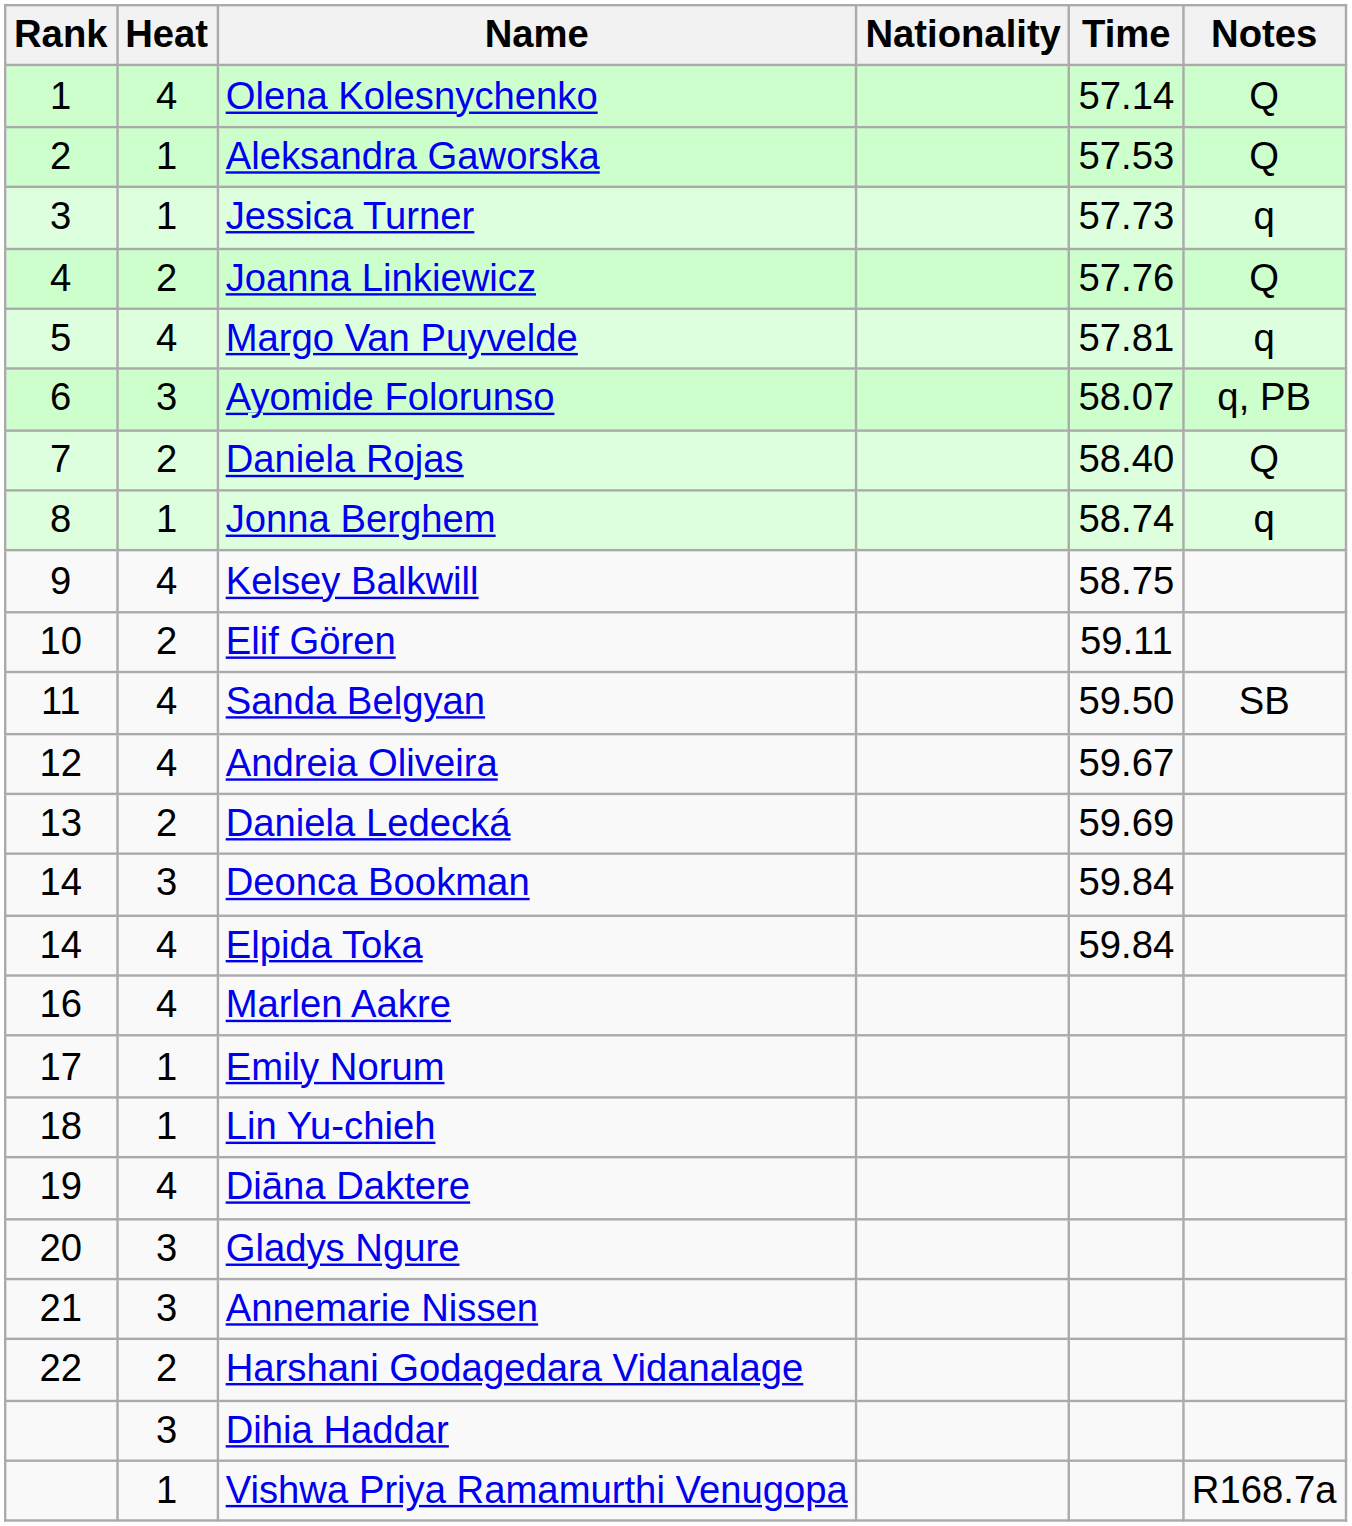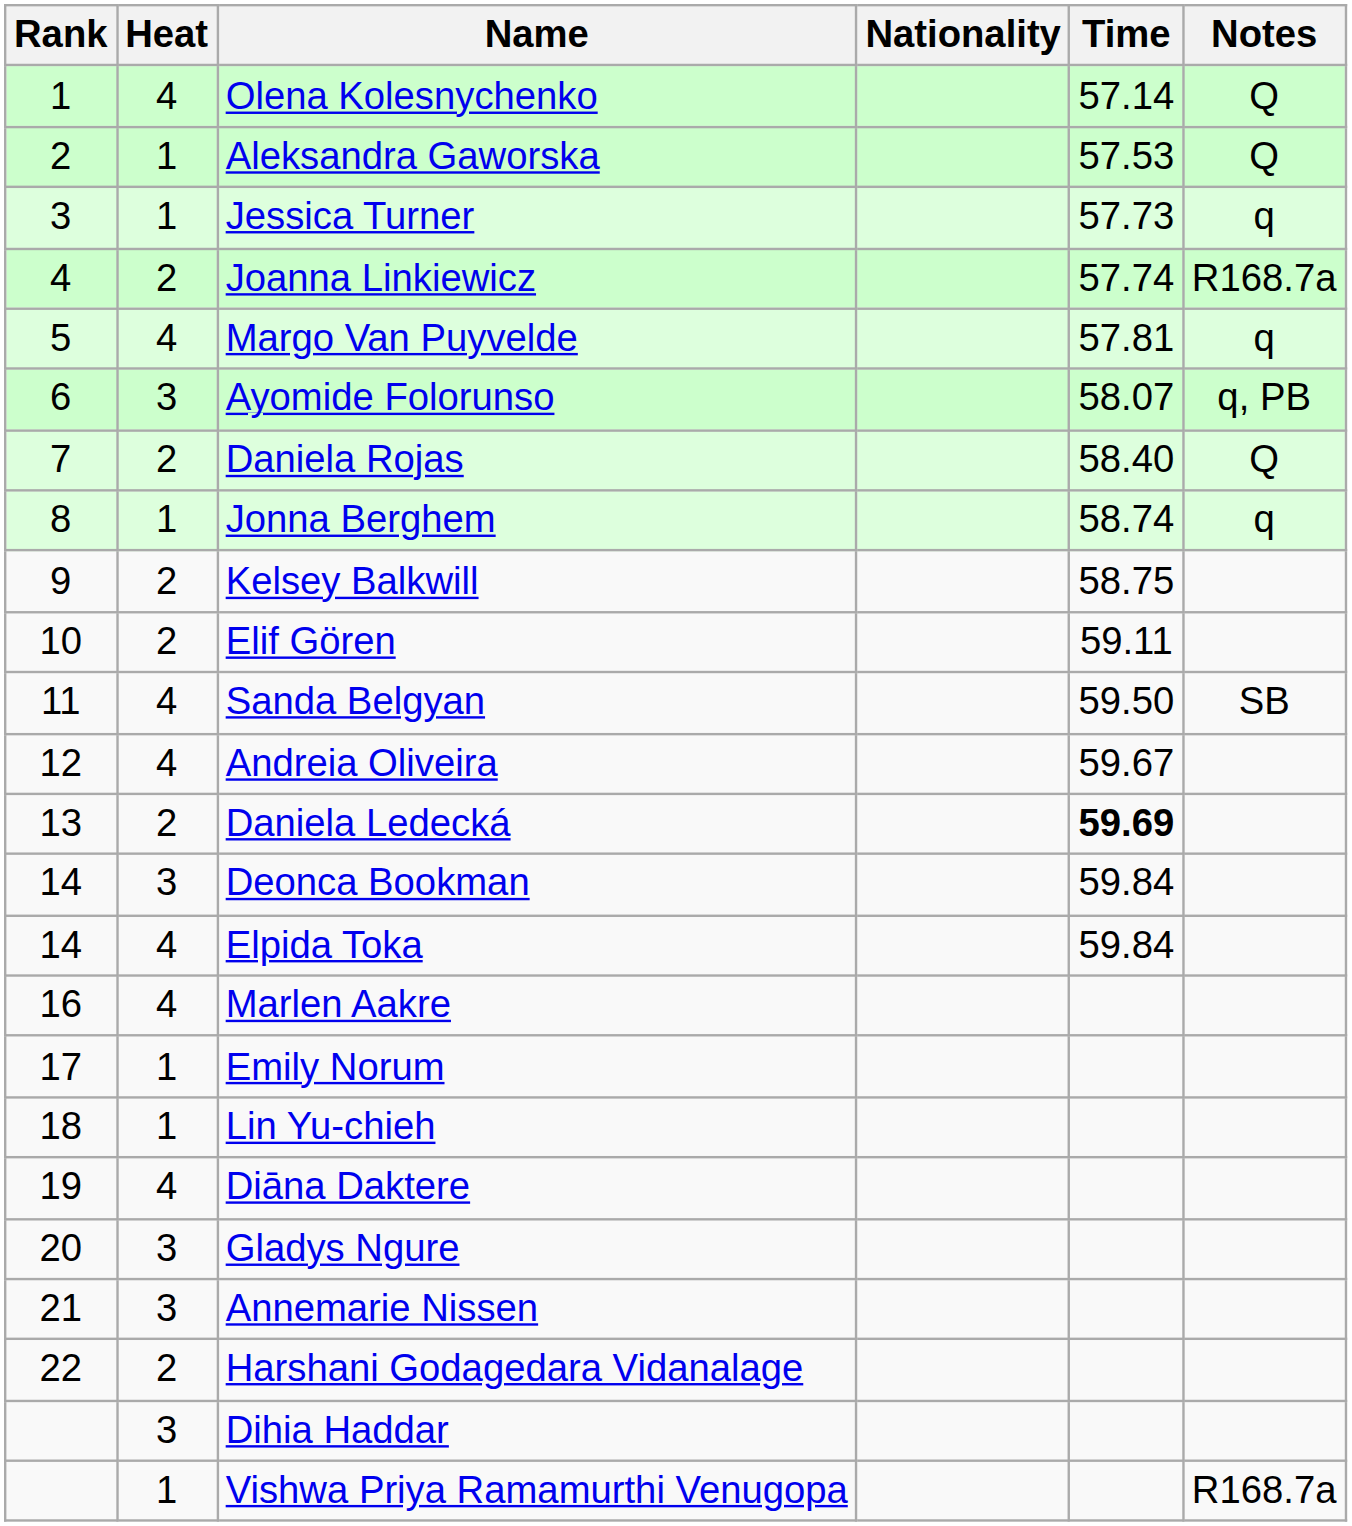Joanna Linkiewicz | Time: 57.76 -> 57.74
Joanna Linkiewicz | Notes: Q -> R168.7a
Kelsey Balkwill | Heat: 4 -> 2
Daniela Ledecká | Time: normal -> bold
